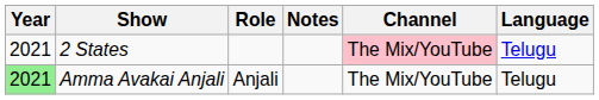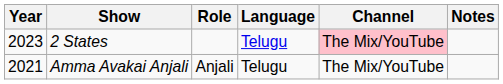columns swapped: Language <-> Notes
2 States | Year: 2021 -> 2023
Amma Avakai Anjali | Year: lightgreen background -> no background
